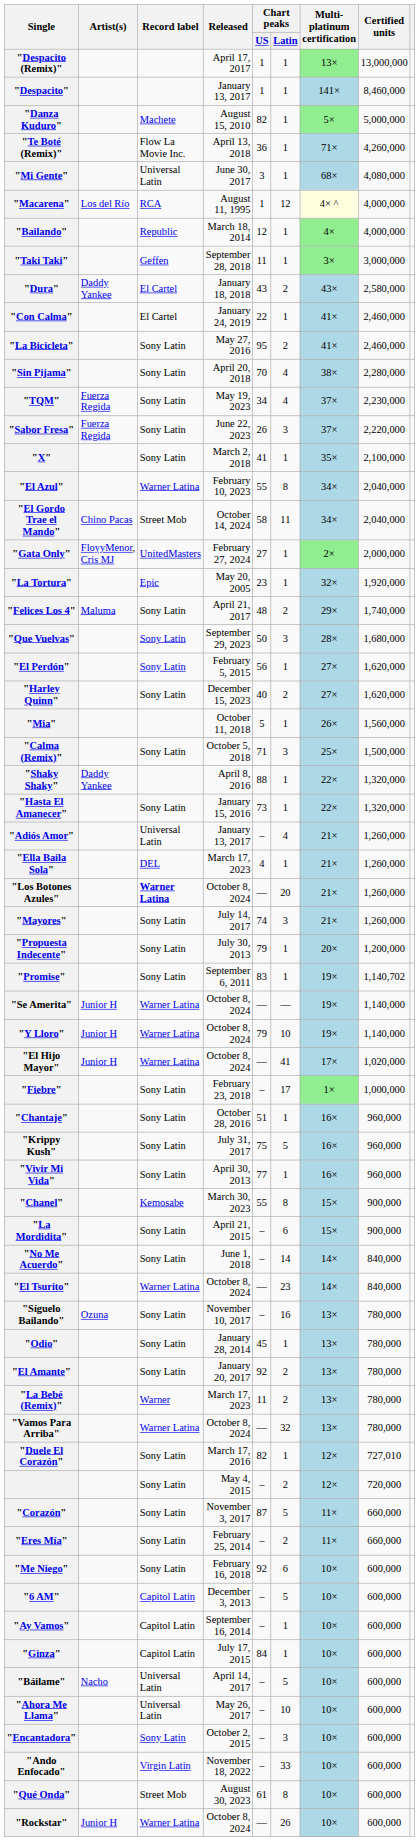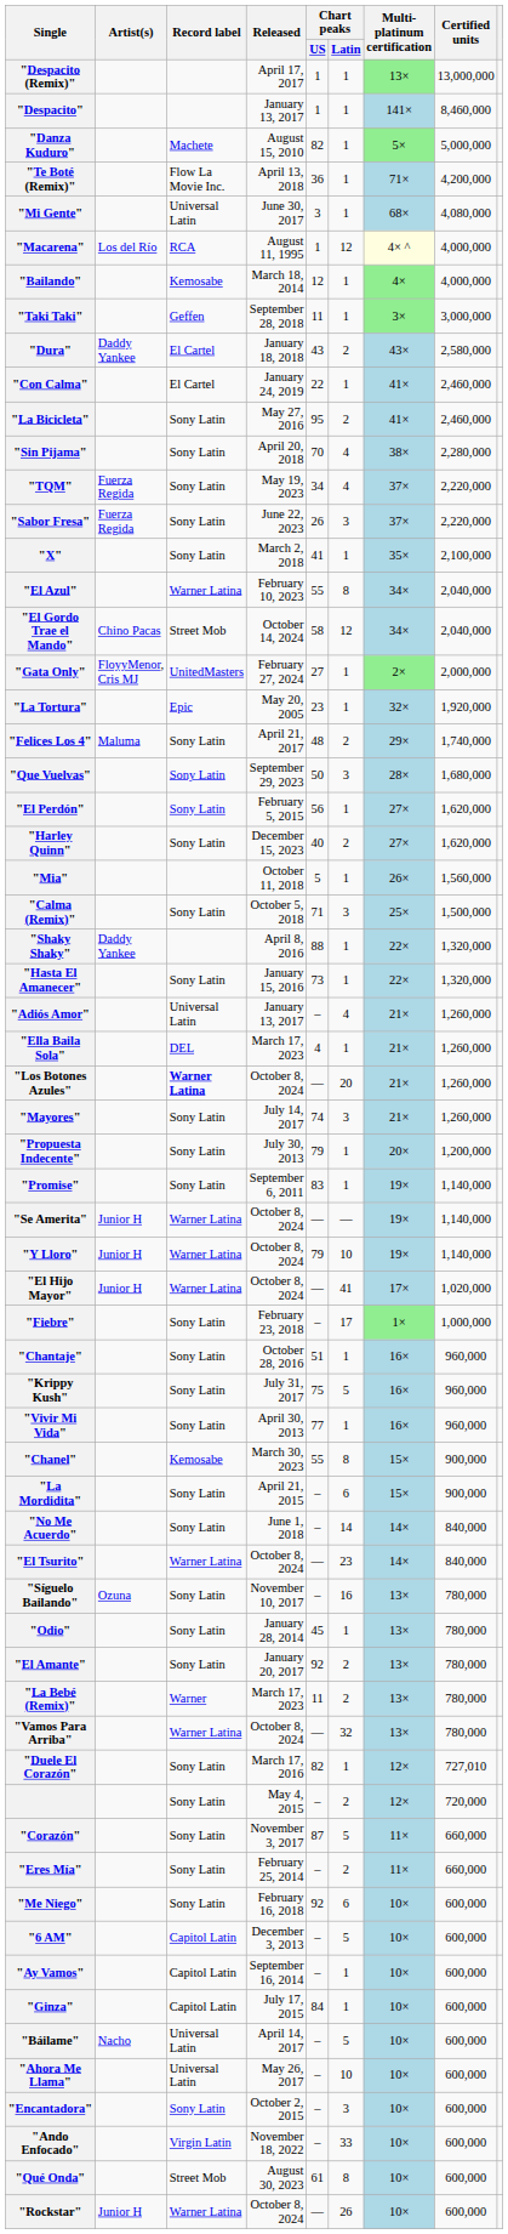"Te Boté (Remix)" | Certified units: 4,260,000 -> 4,200,000
"Bailando" | Record label: Republic -> Kemosabe
"TQM" | Certified units: 2,230,000 -> 2,220,000
"El Gordo Trae el Mando" | Chart peaks / Latin: 11 -> 12
"Promise" | Certified units: 1,140,702 -> 1,140,000
